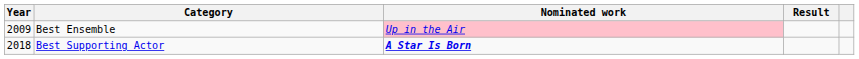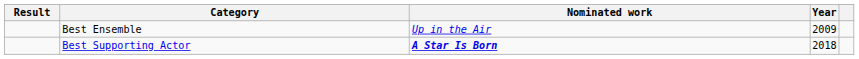columns swapped: Year <-> Result
Best Ensemble | Nominated work: pink background -> no background
